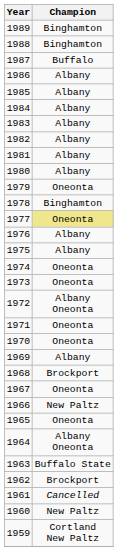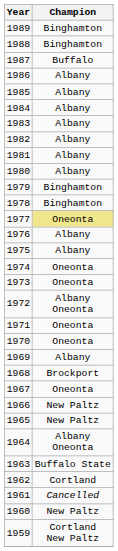1979 | Champion: Oneonta -> Binghamton
1965 | Champion: Oneonta -> New Paltz
1962 | Champion: Brockport -> Cortland
